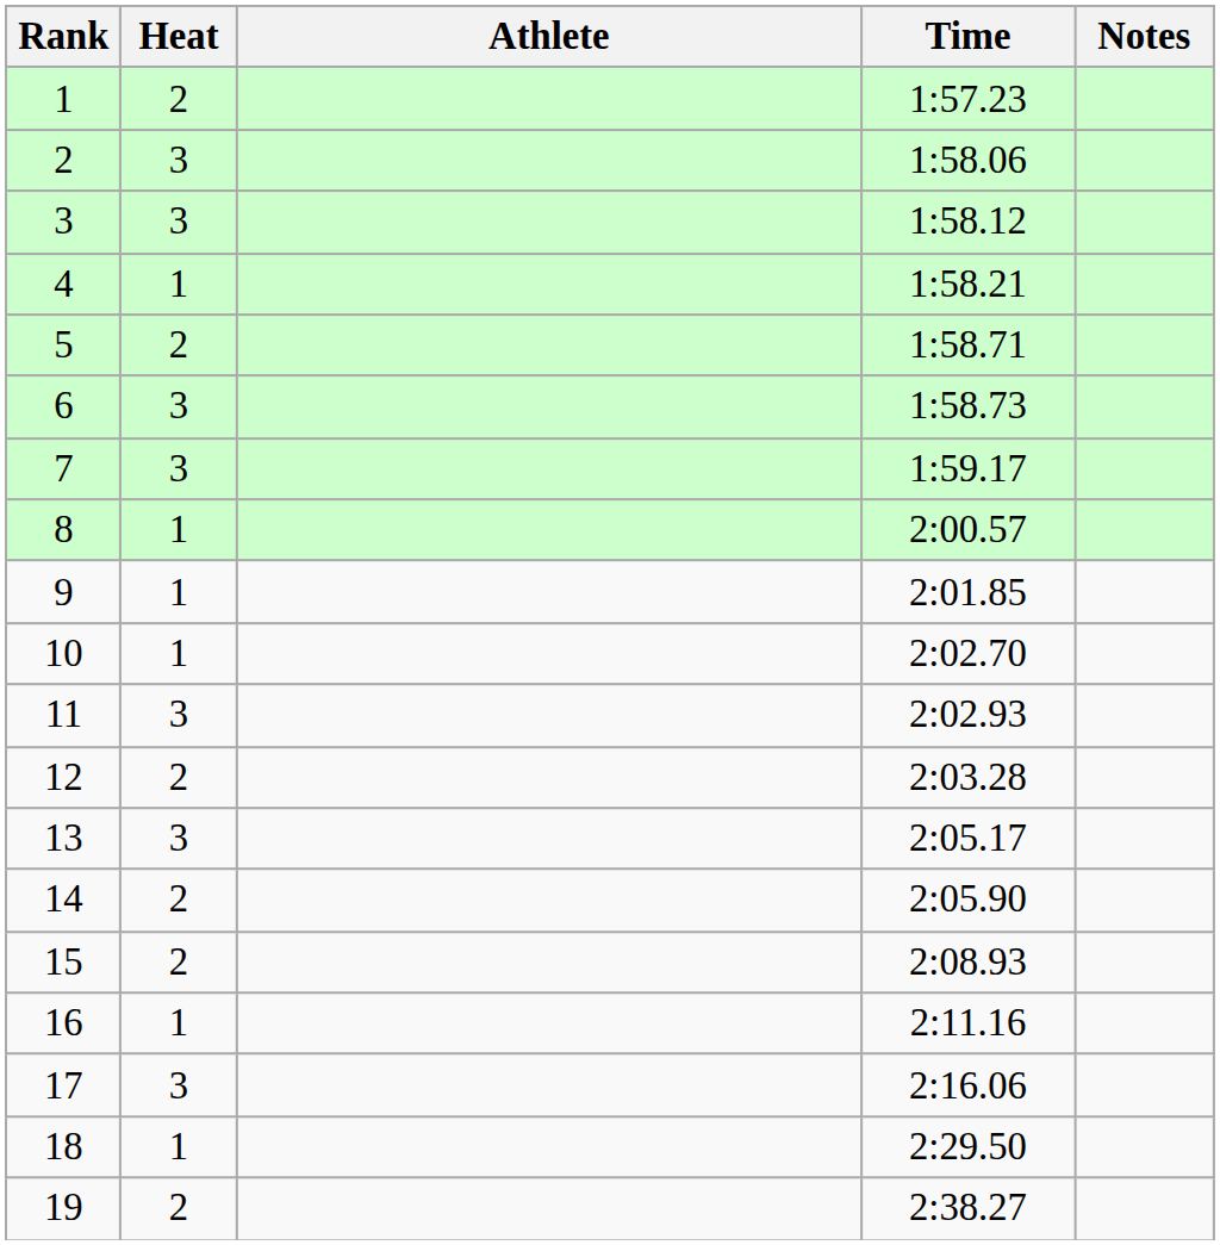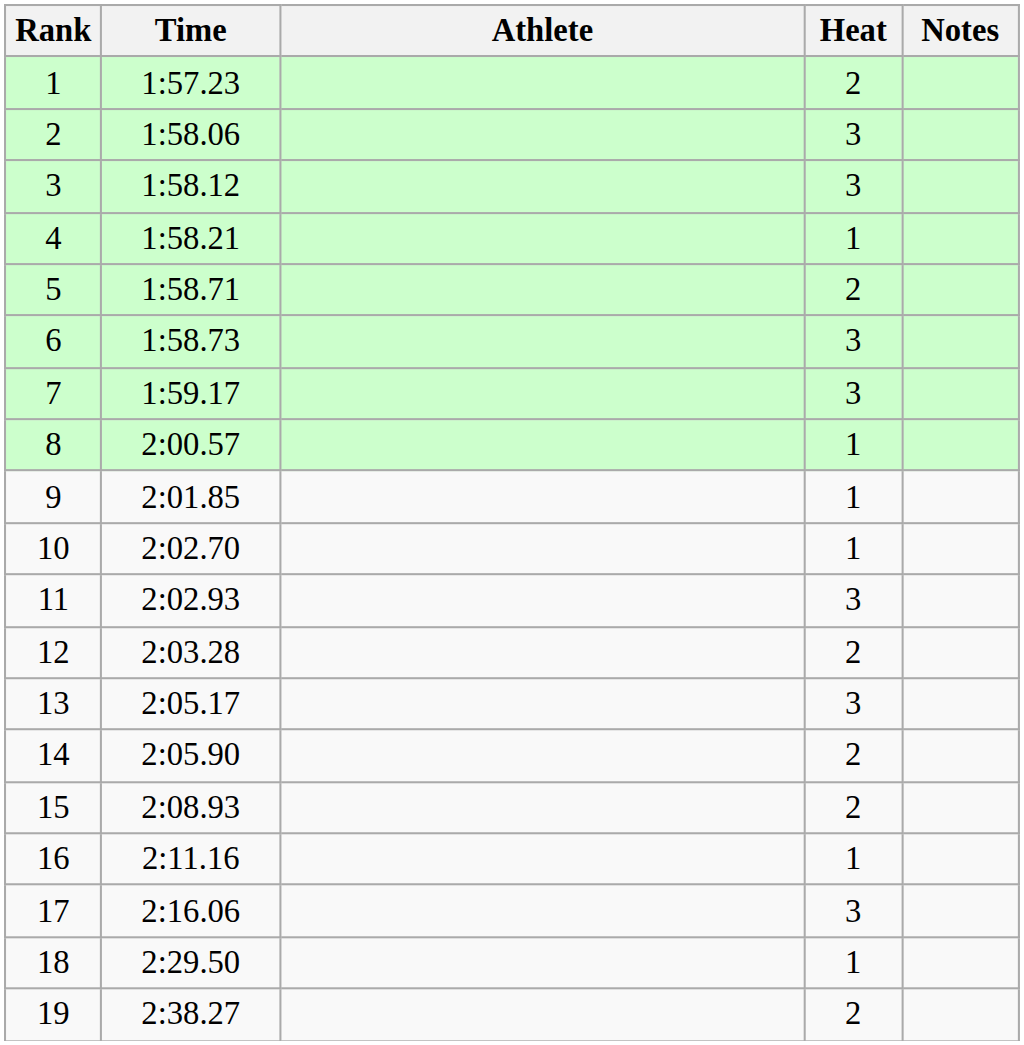columns swapped: Heat <-> Time
